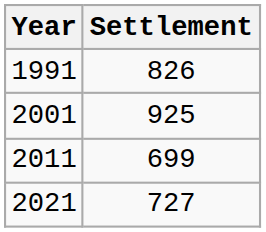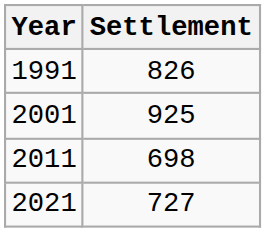2011 | Settlement: 699 -> 698
